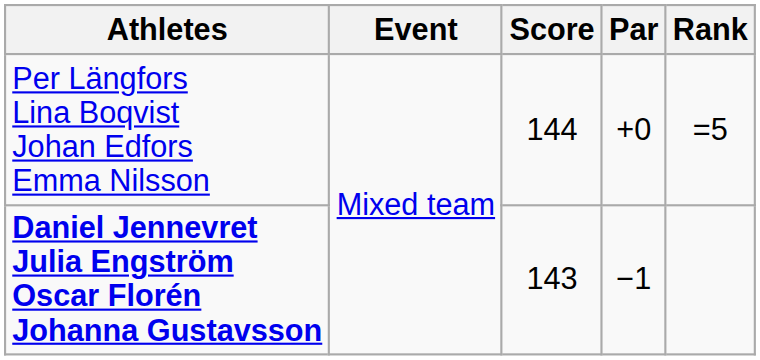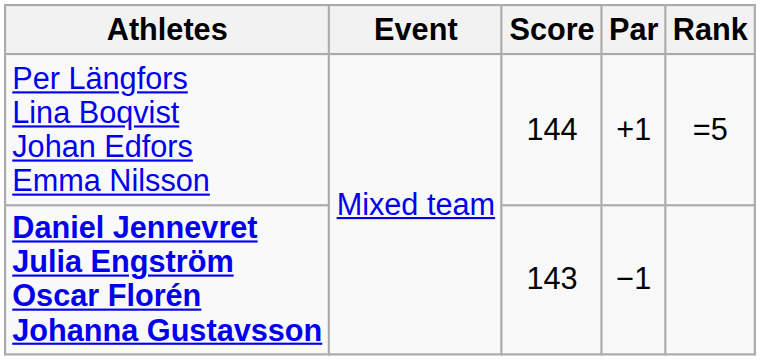Per Längfors Lina Boqvist Johan Edfors Emma Nilsson | Par: +0 -> +1
